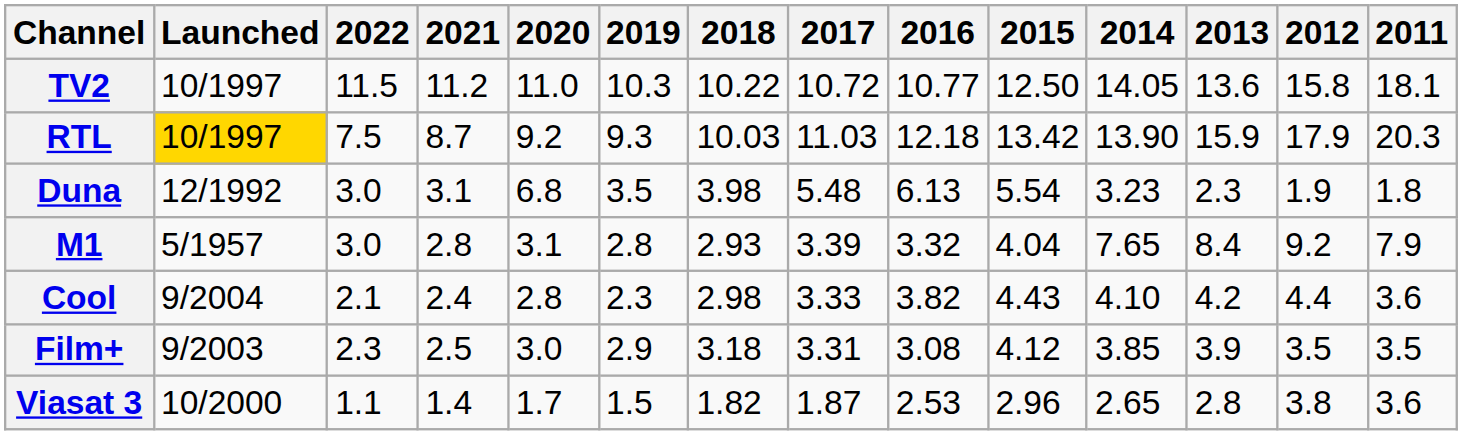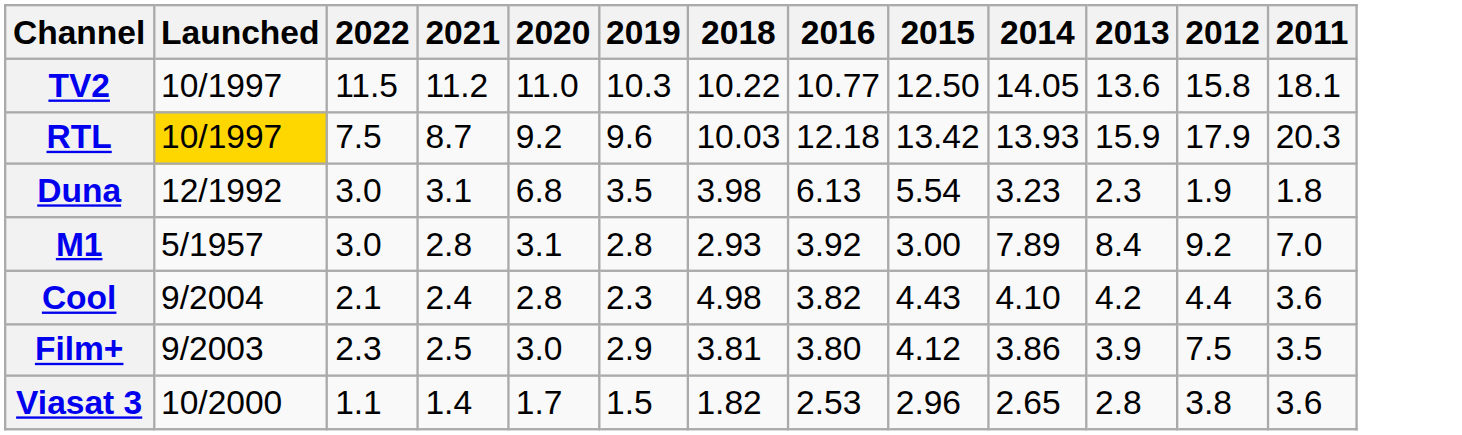- column: 2017 | 10.72 | 11.03 | 5.48 | 3.39 | 3.33 | 3.31 | 1.87
RTL | 2019: 9.3 -> 9.6
RTL | 2014: 13.90 -> 13.93
M1 | 2016: 3.32 -> 3.92
M1 | 2015: 4.04 -> 3.00
M1 | 2014: 7.65 -> 7.89
M1 | 2011: 7.9 -> 7.0
Cool | 2018: 2.98 -> 4.98
Film+ | 2018: 3.18 -> 3.81
Film+ | 2016: 3.08 -> 3.80
Film+ | 2014: 3.85 -> 3.86
Film+ | 2012: 3.5 -> 7.5
